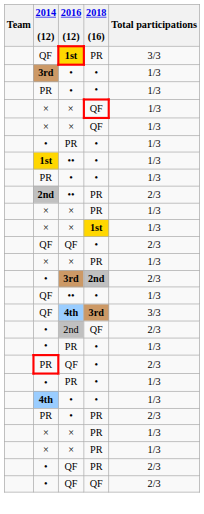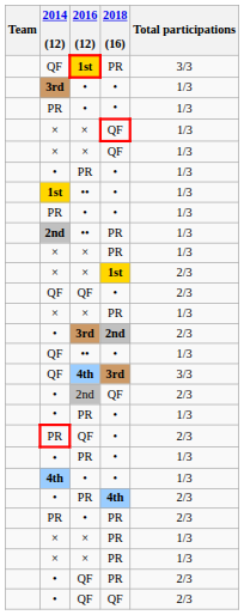•• / PR | Total participations: 2/3 -> 1/3
× / 1st | Total participations: 1/3 -> 2/3
+ row: • | PR | 4th | 2/3
